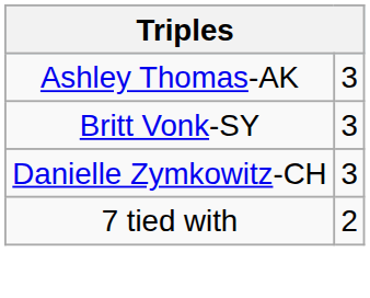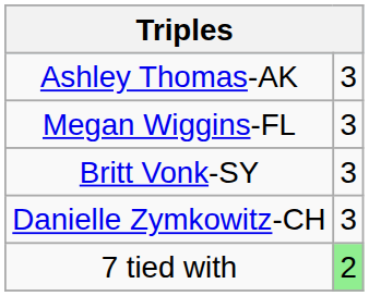+ row: Megan Wiggins-FL | 3
7 tied with | column 2: no background -> lightgreen background
